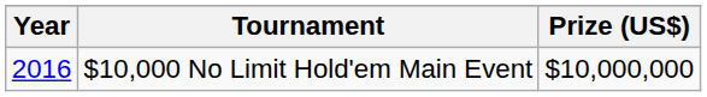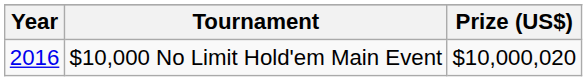$10,000 No Limit Hold'em Main Event | Prize (US$): $10,000,000 -> $10,000,020
